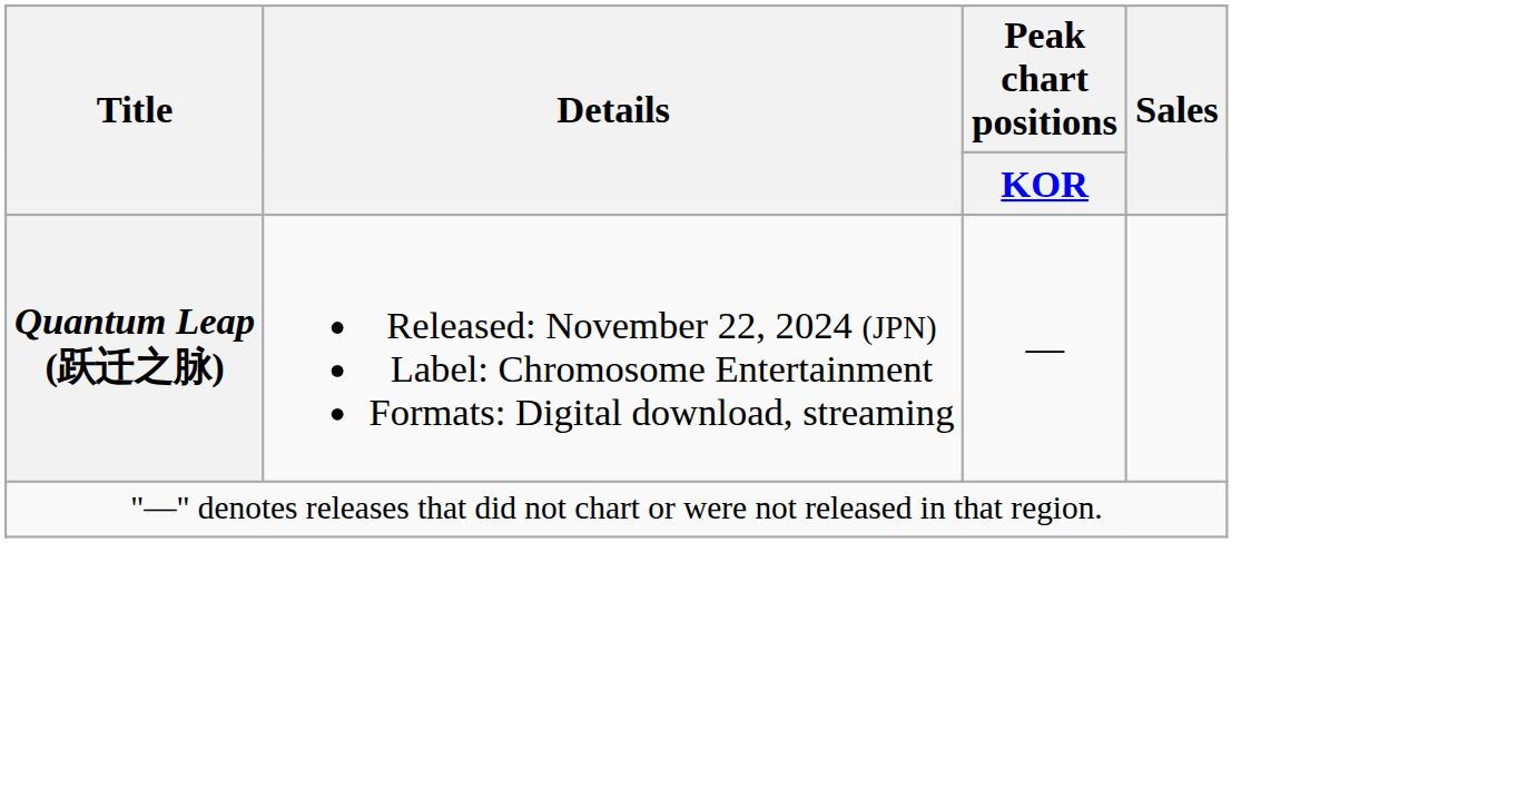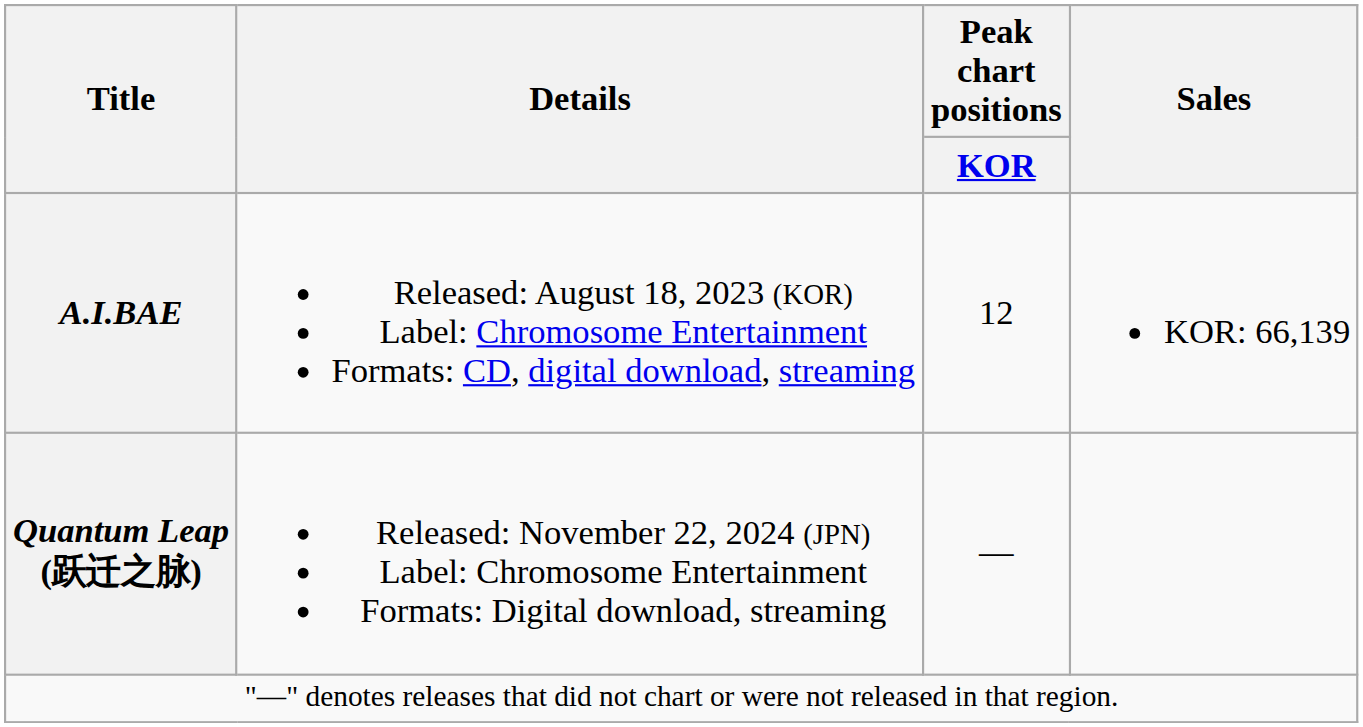+ row: A.I.BAE | Released: August 18, 2023 (KOR) Label: Chromosome Entertainment Formats: CD, digital download, streaming | 12 | KOR: 66,139
